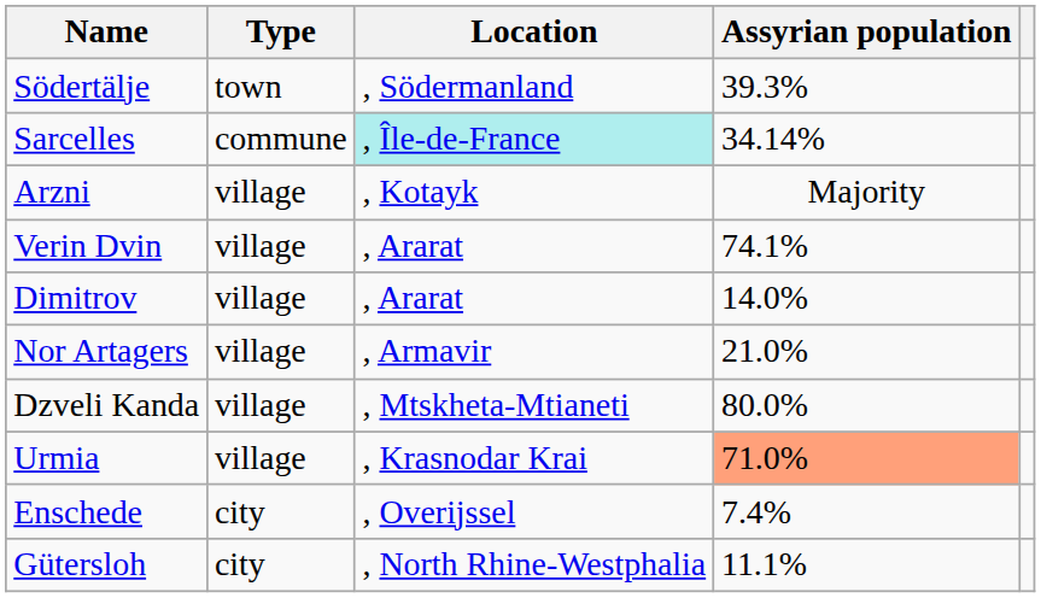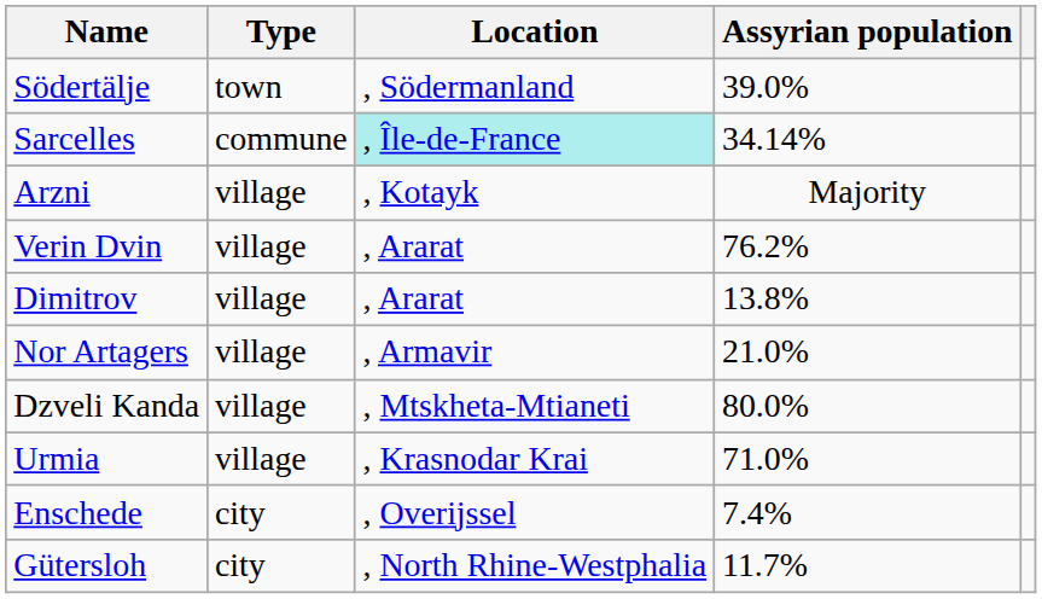Södertälje | Assyrian population: 39.3% -> 39.0%
Verin Dvin | Assyrian population: 74.1% -> 76.2%
Dimitrov | Assyrian population: 14.0% -> 13.8%
Urmia | Assyrian population: lightsalmon background -> no background
Gütersloh | Assyrian population: 11.1% -> 11.7%
